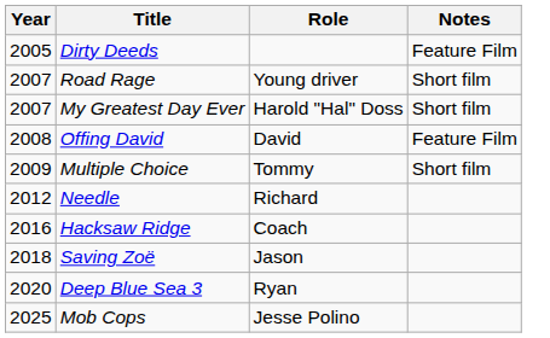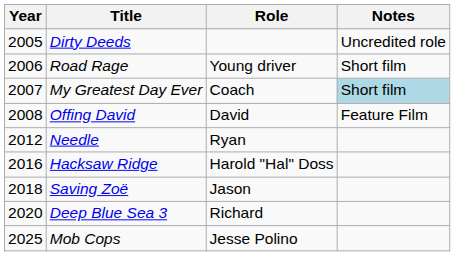Dirty Deeds | Notes: Feature Film -> Uncredited role
Road Rage | Year: 2007 -> 2006
My Greatest Day Ever | Role: Harold "Hal" Doss -> Coach
My Greatest Day Ever | Notes: no background -> lightblue background
- row: 2009 | Multiple Choice | Tommy | Short film
Needle | Role: Richard -> Ryan
Hacksaw Ridge | Role: Coach -> Harold "Hal" Doss
Deep Blue Sea 3 | Role: Ryan -> Richard
